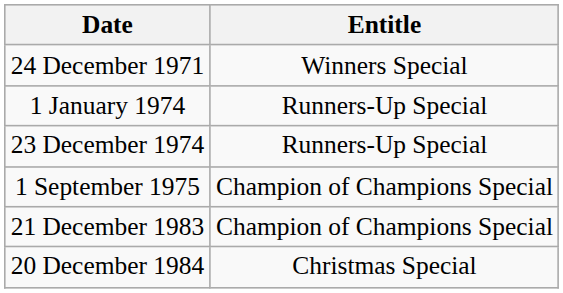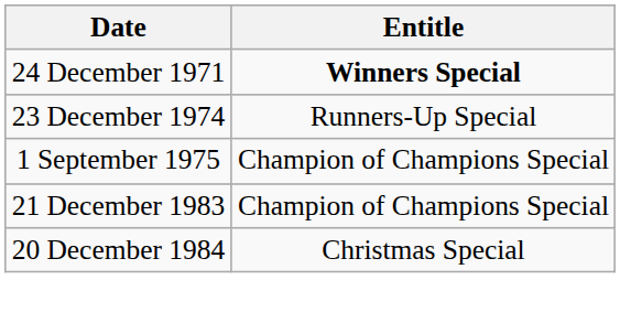24 December 1971 | Entitle: normal -> bold
- row: 1 January 1974 | Runners-Up Special
